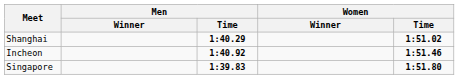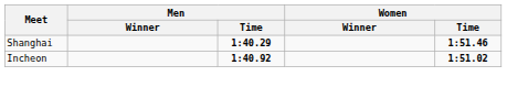Shanghai | Women / Time: 1:51.02 -> 1:51.46
Incheon | Women / Time: 1:51.46 -> 1:51.02
- row: Singapore | 1:39.83 | 1:51.80
